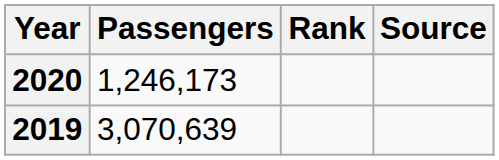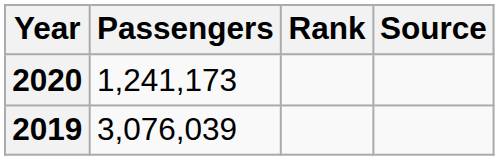2020 | Passengers: 1,246,173 -> 1,241,173
2019 | Passengers: 3,070,639 -> 3,076,039
